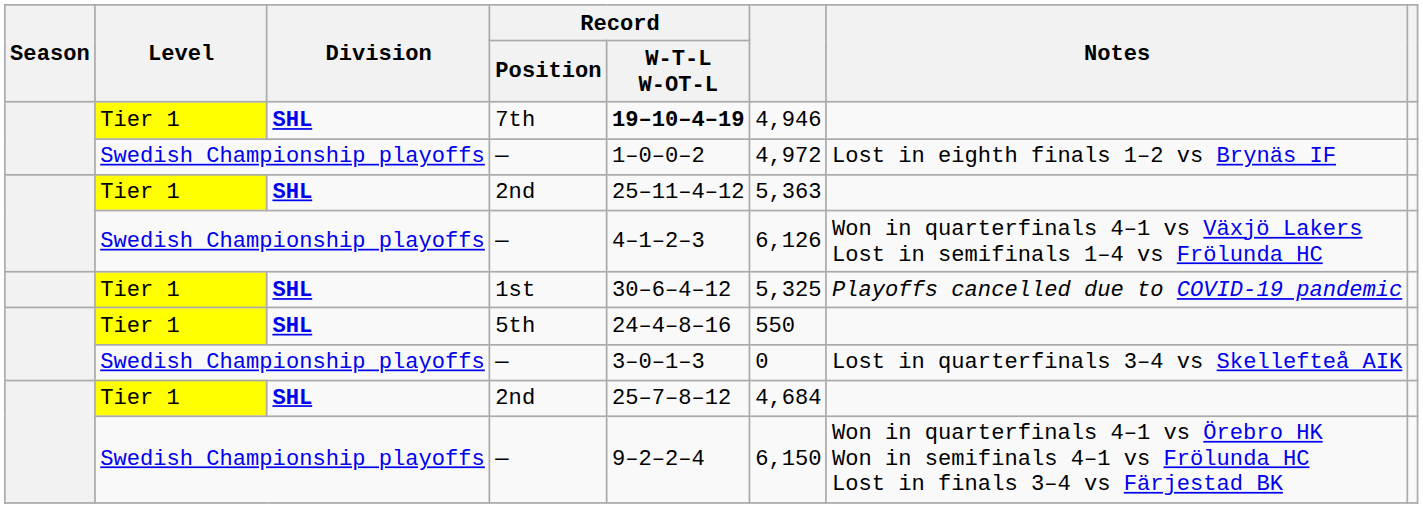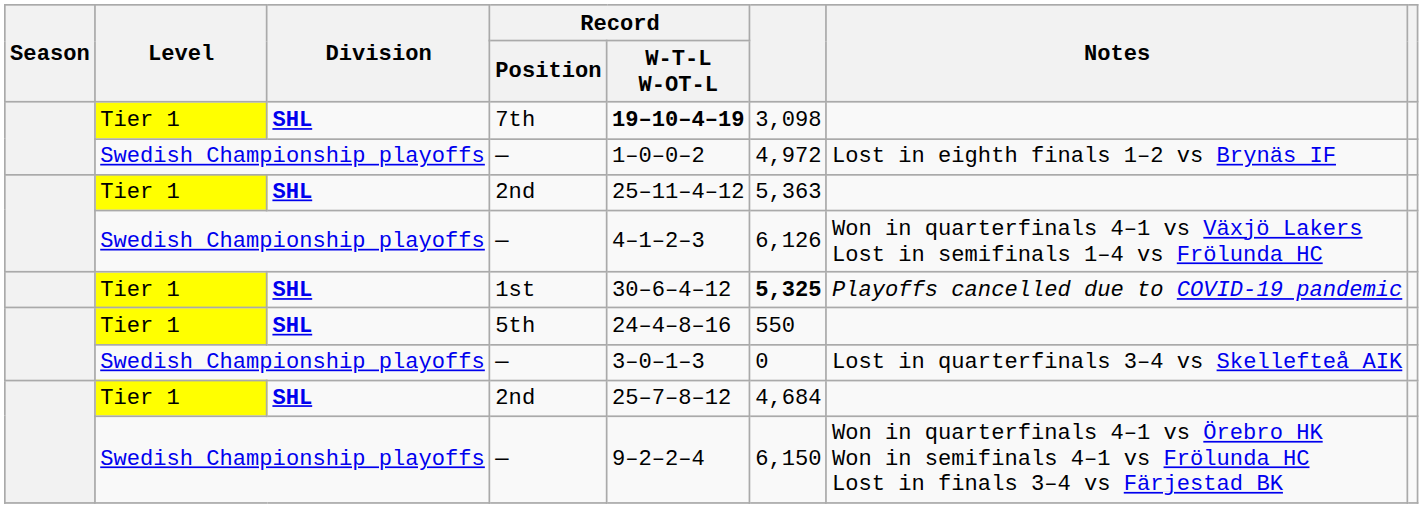7th | column 6: 4,946 -> 3,098
1st | column 6: normal -> bold
